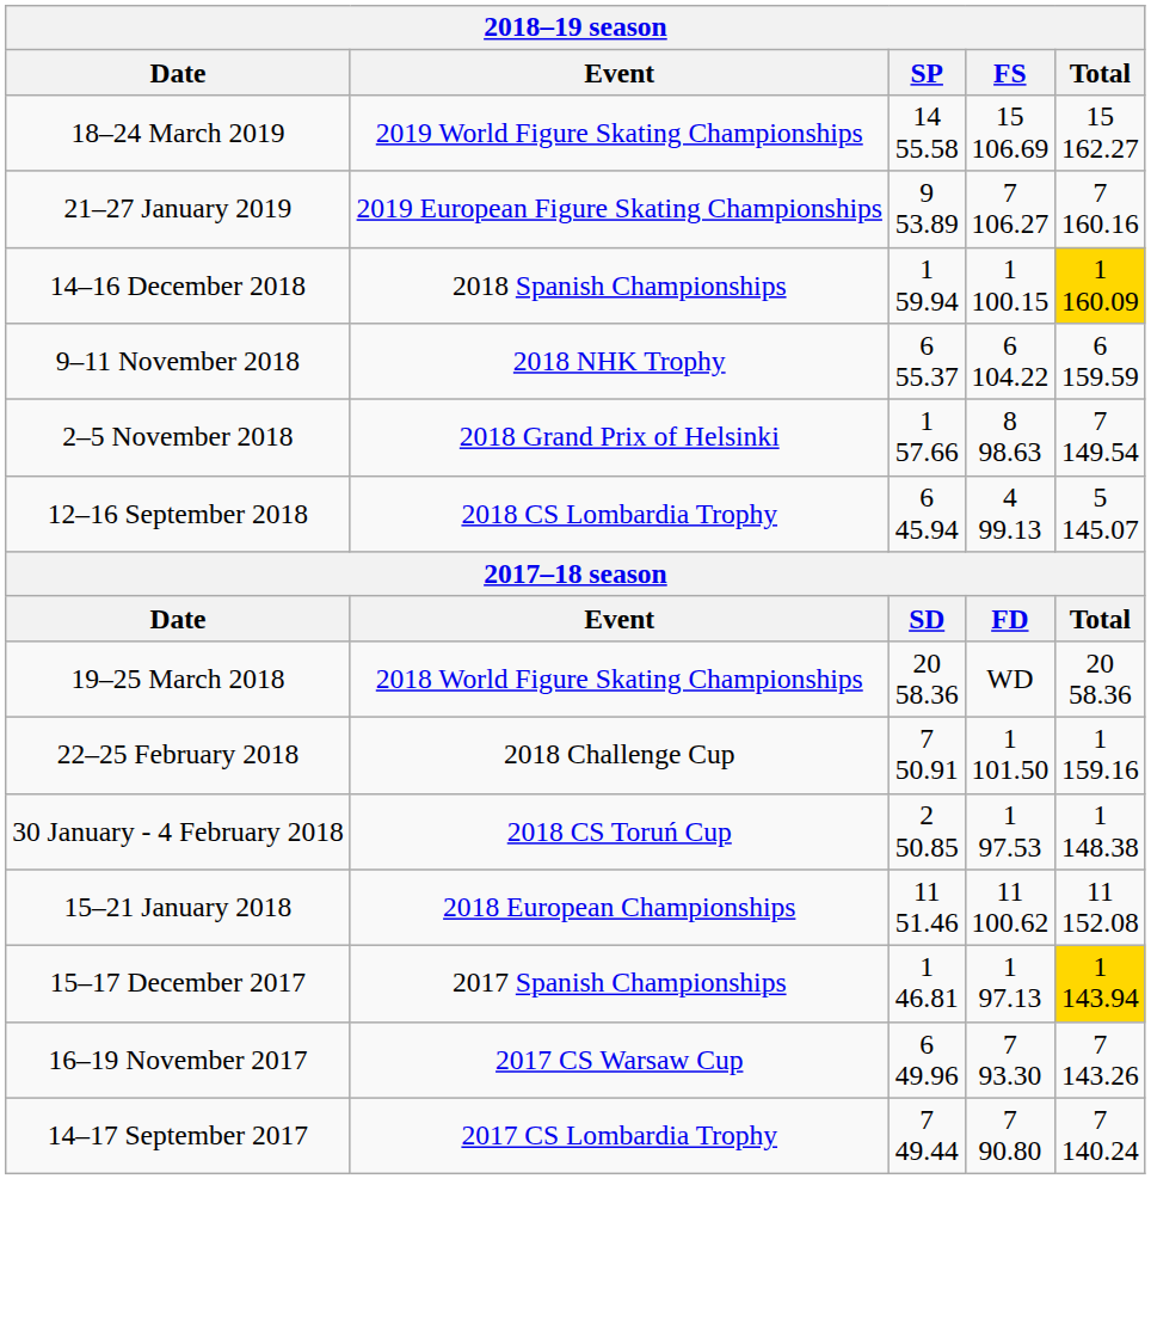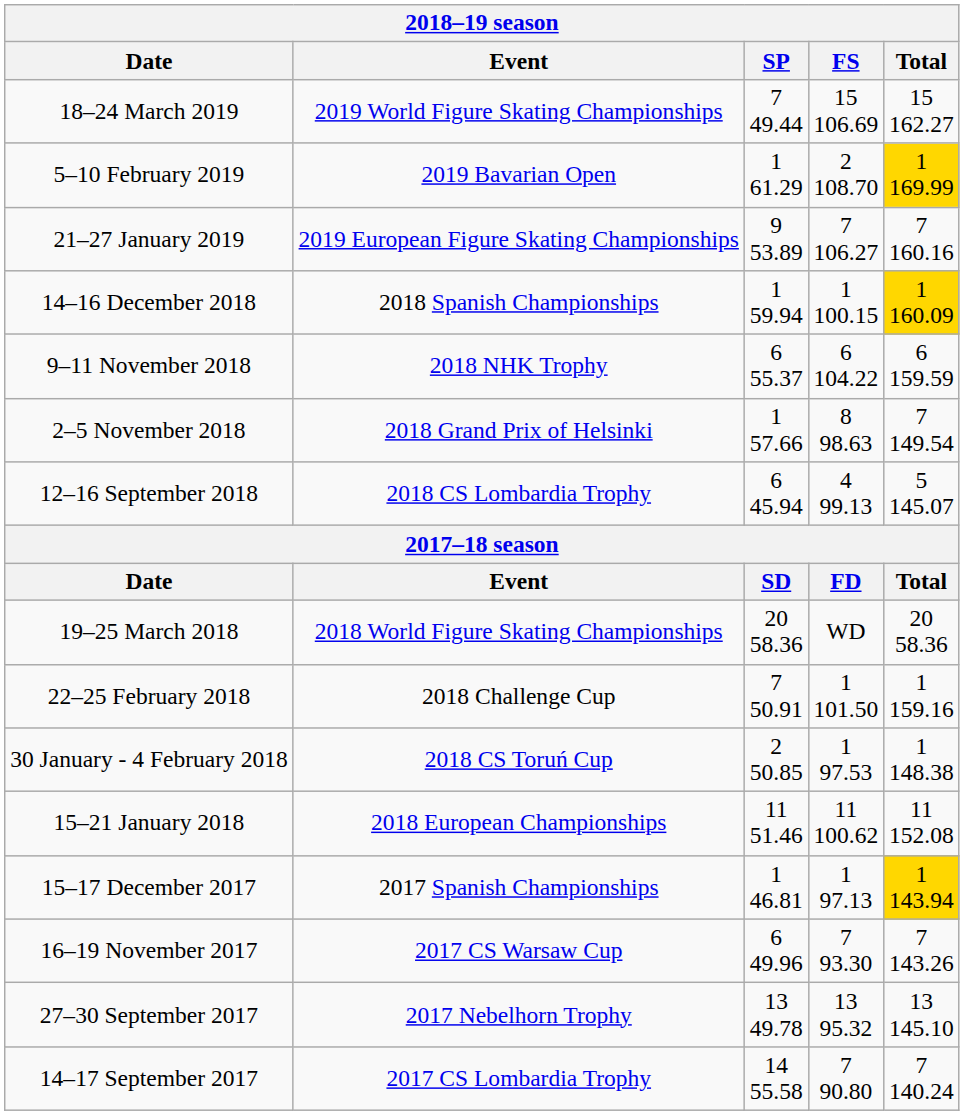18–24 March 2019 | SP: 14 55.58 -> 7 49.44
+ row: 5–10 February 2019 | 2019 Bavarian Open | 1 61.29 | 2 108.70 | 1 169.99
+ row: 27–30 September 2017 | 2017 Nebelhorn Trophy | 13 49.78 | 13 95.32 | 13 145.10
14–17 September 2017 | SP: 7 49.44 -> 14 55.58
